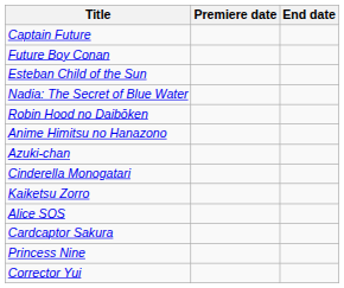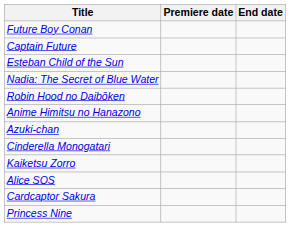rows swapped: Future Boy Conan <-> Captain Future
- row: Corrector Yui
